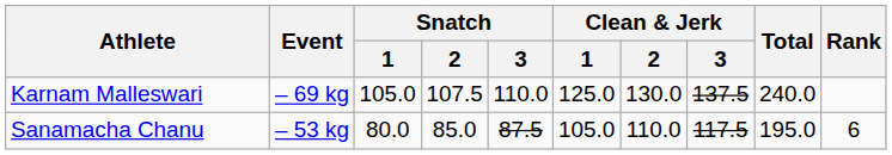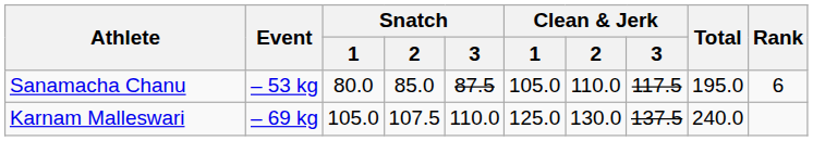rows swapped: Sanamacha Chanu <-> Karnam Malleswari
